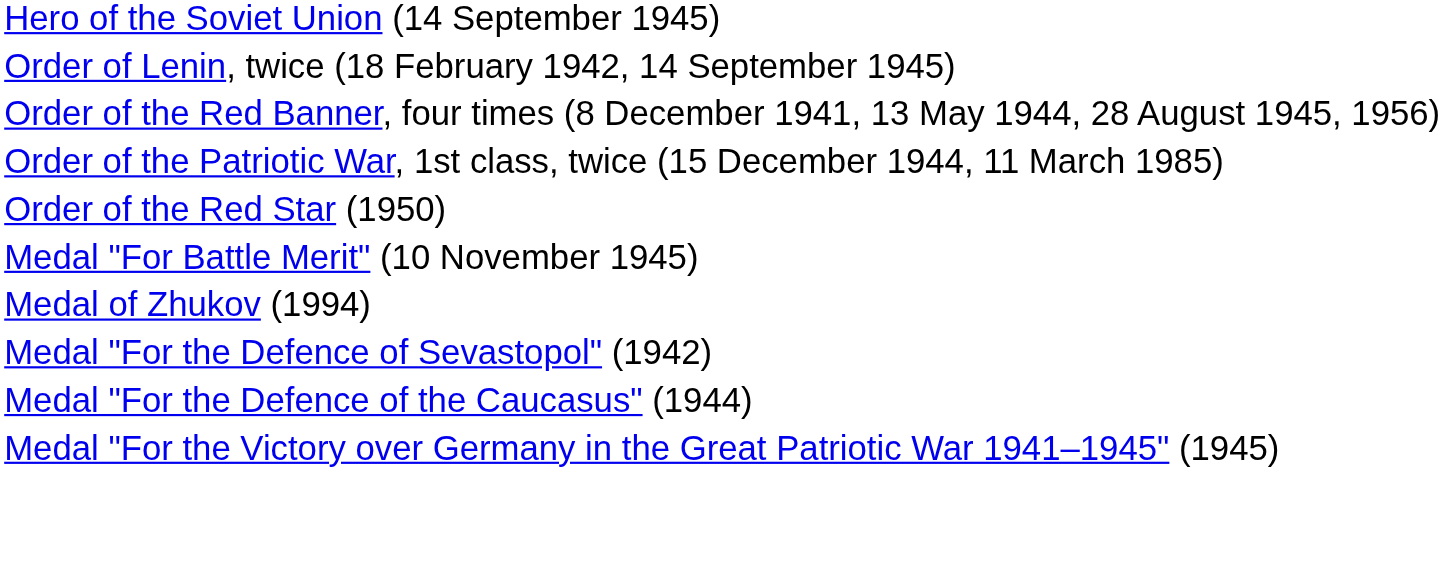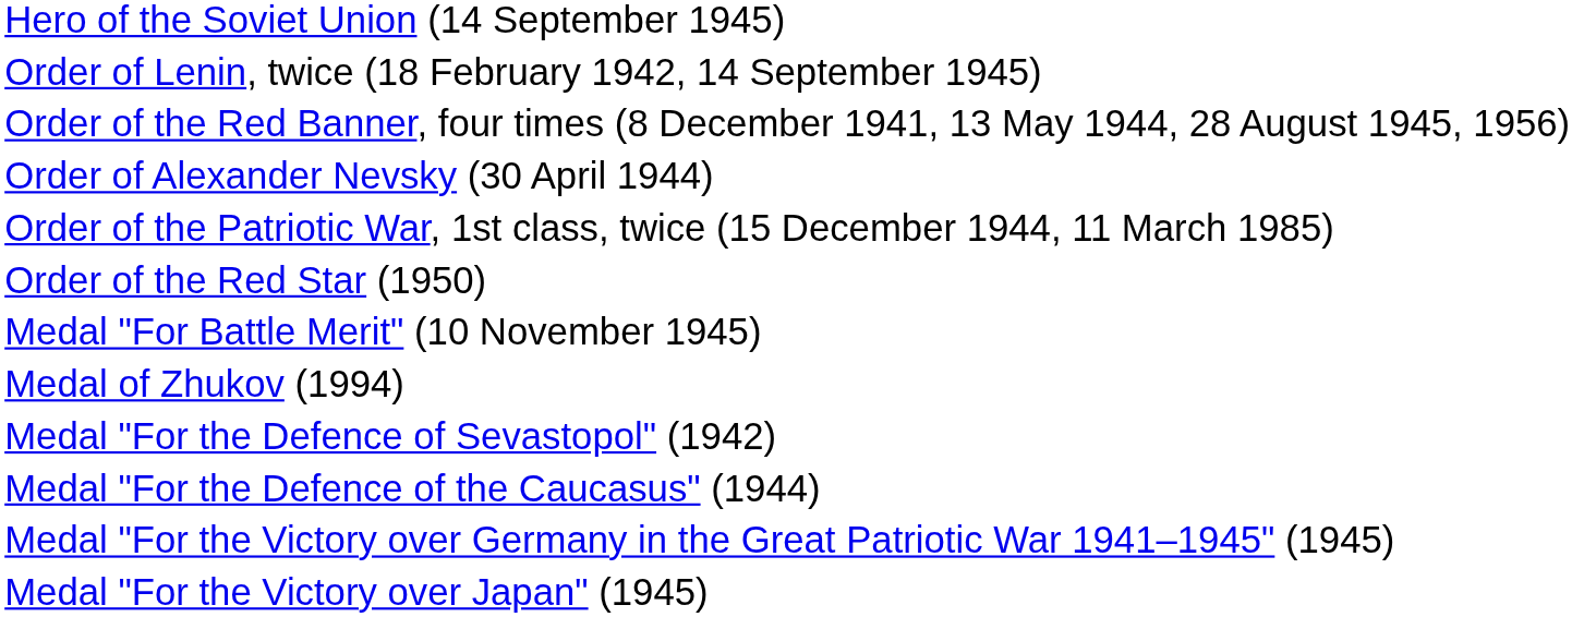+ row: Order of Alexander Nevsky (30 April 1944)
+ row: Medal "For the Victory over Japan" (1945)
